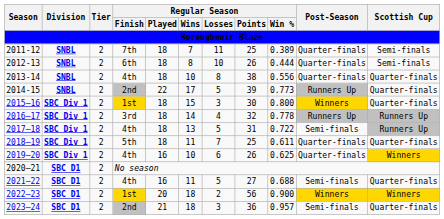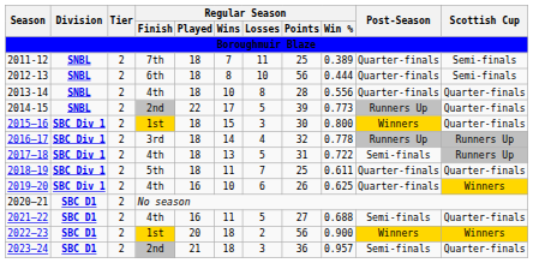2012-13 | Regular Season / Points: 26 -> 56
2013-14 | Regular Season / Points: 38 -> 28
